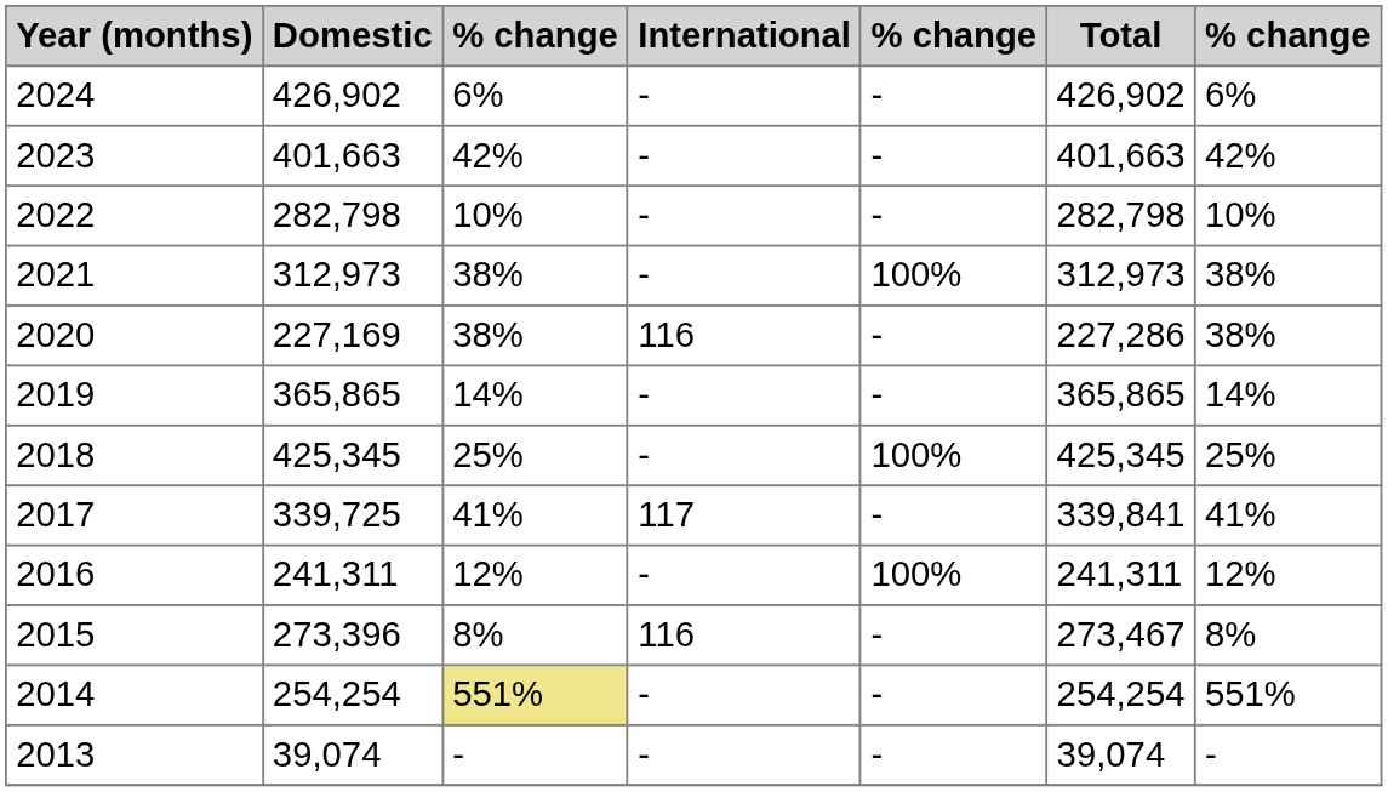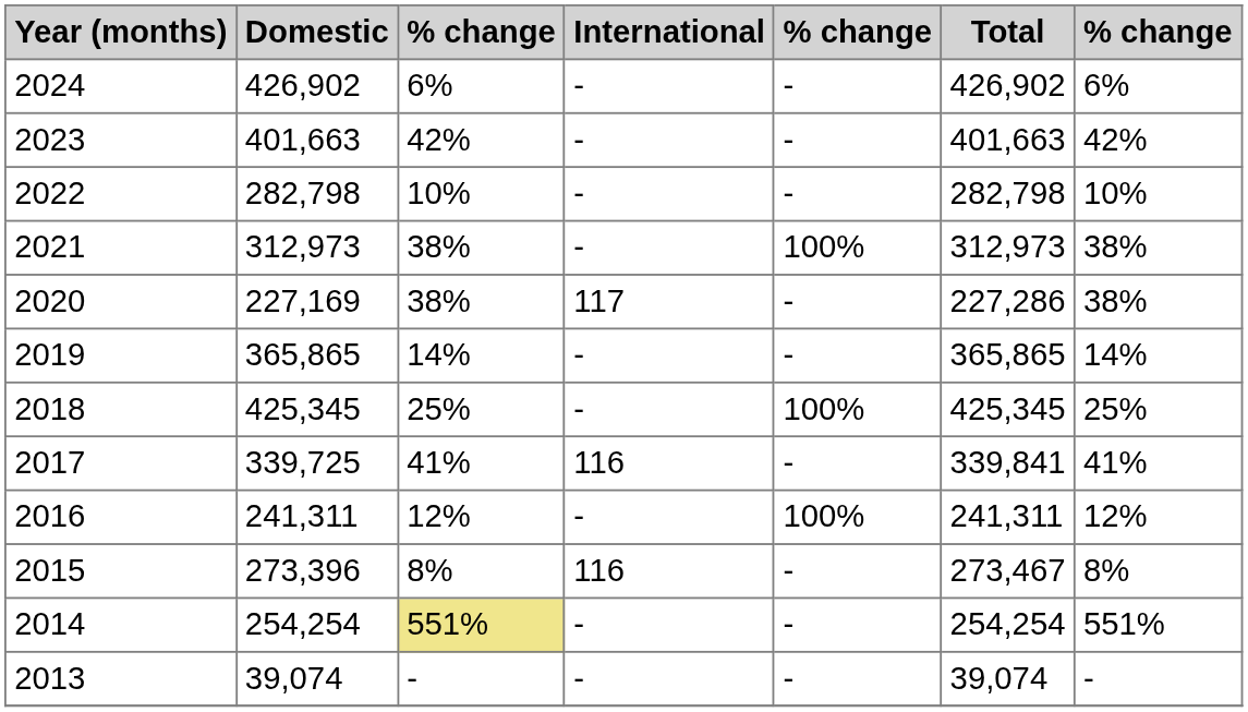2020 | International: 116 -> 117
2017 | International: 117 -> 116
